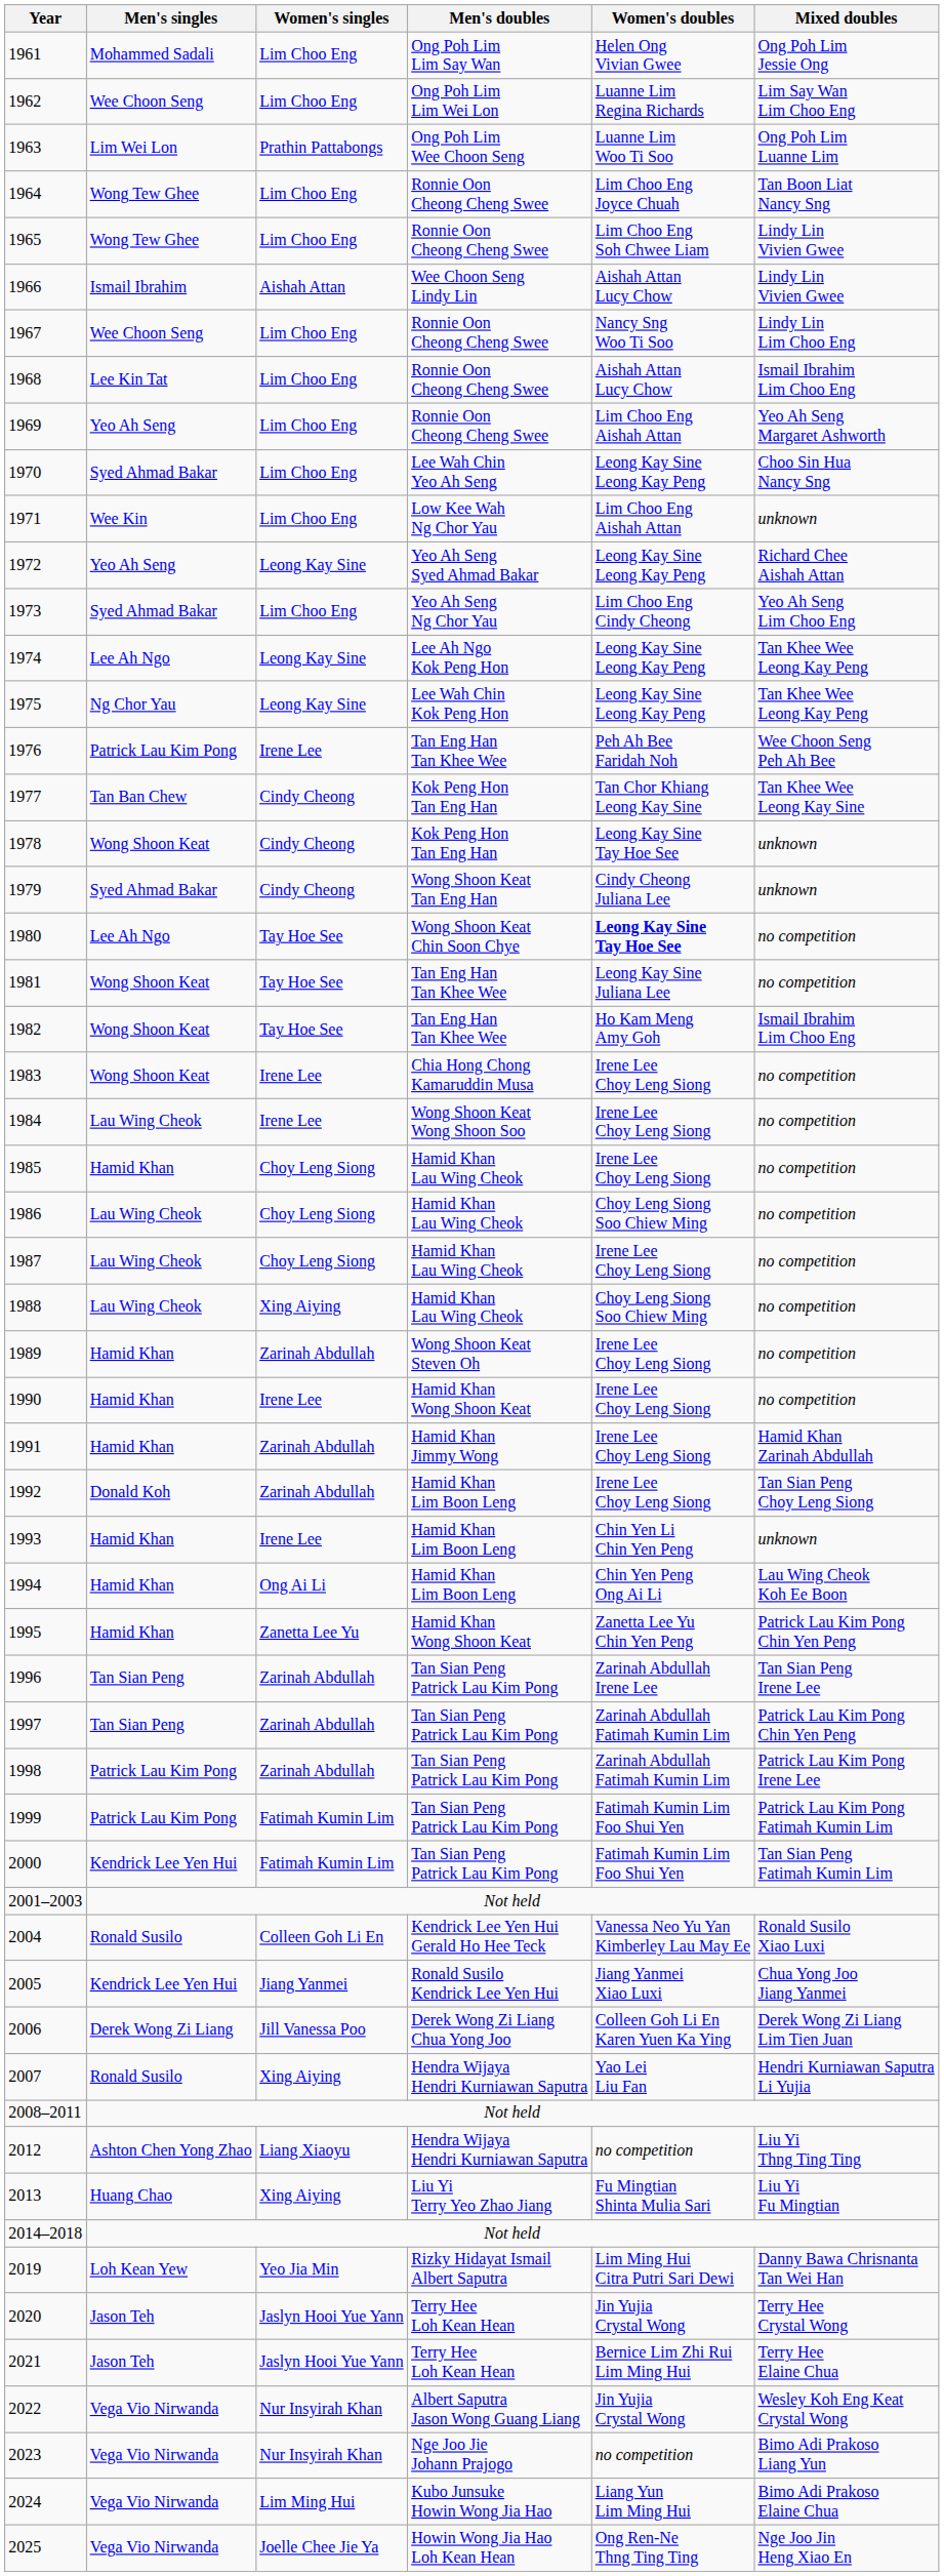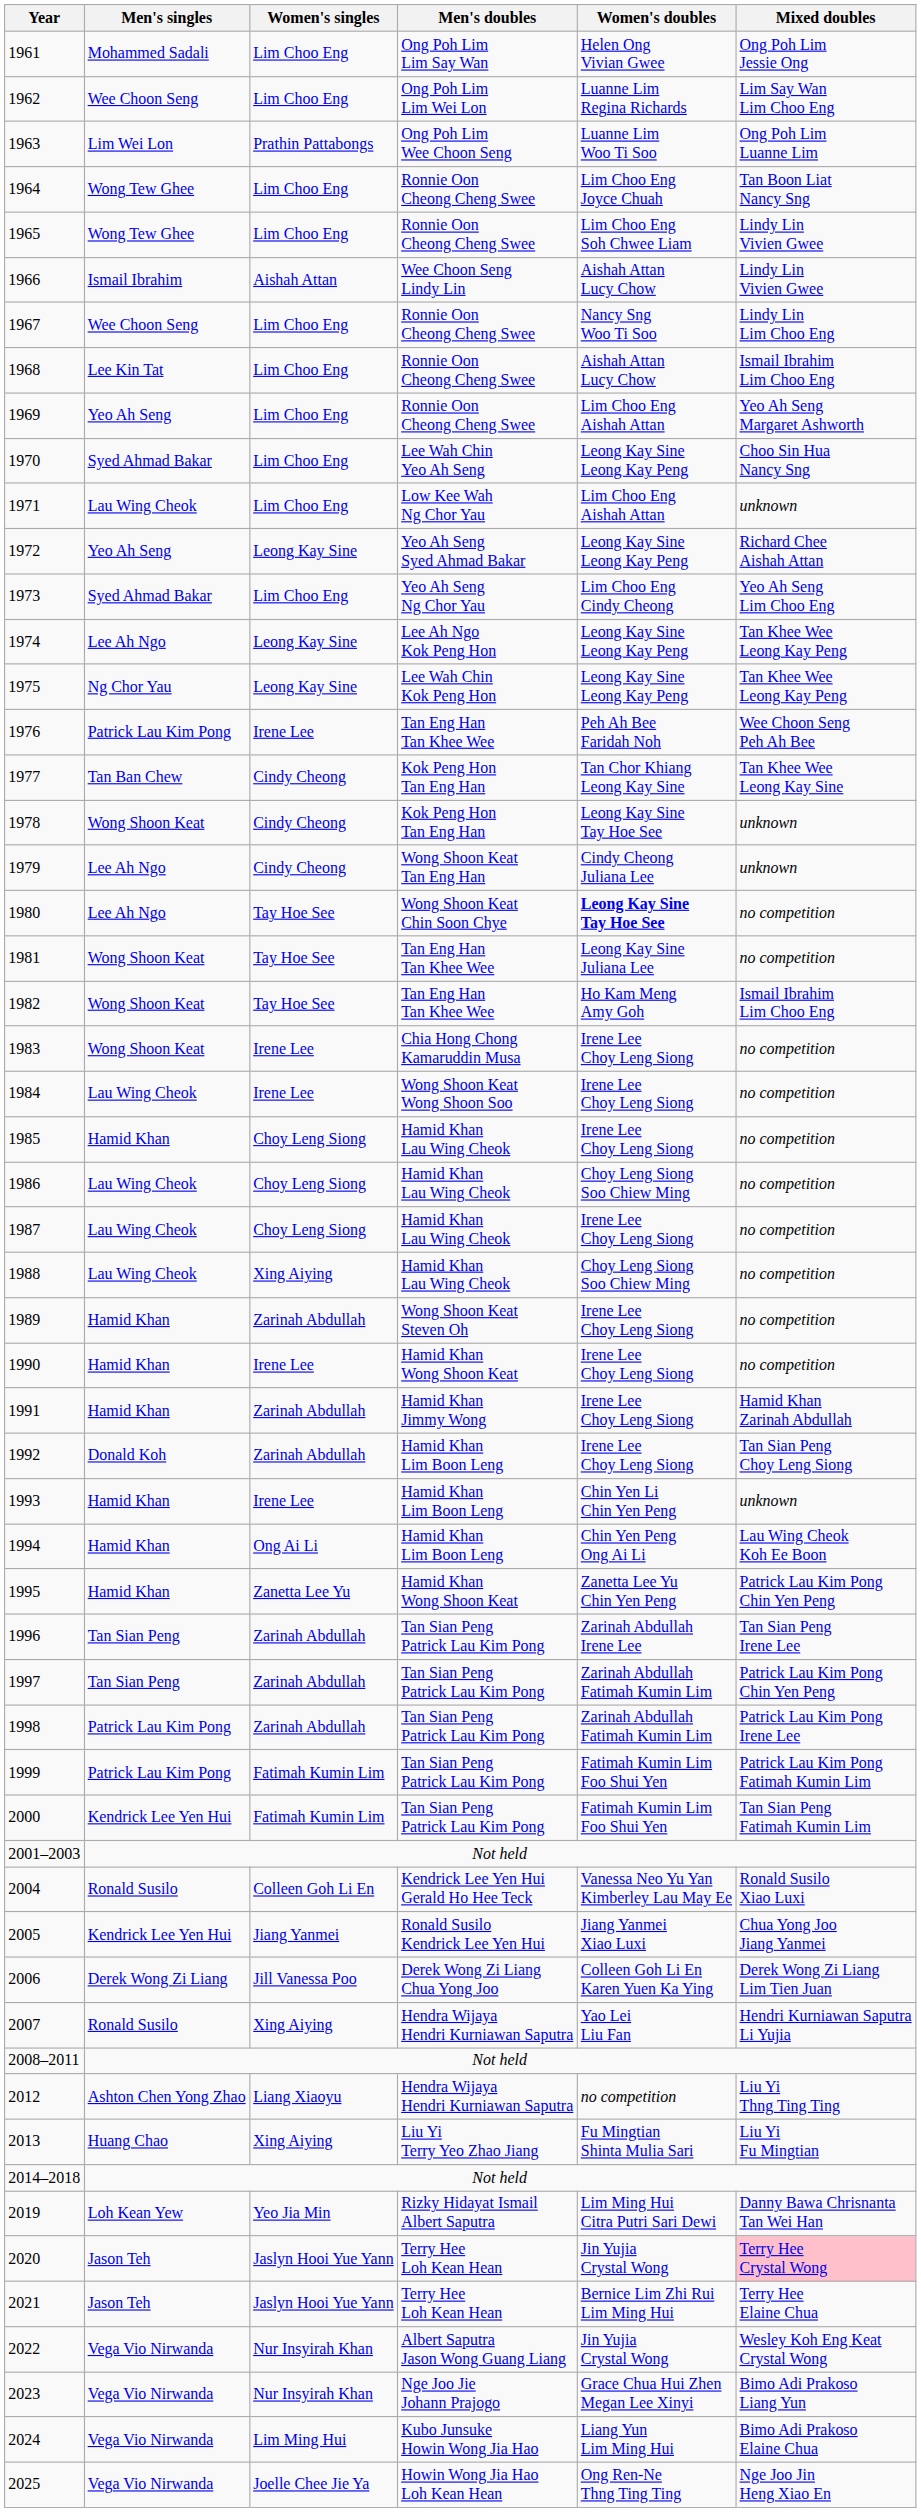1971 | Men's singles: Wee Kin -> Lau Wing Cheok
1979 | Men's singles: Syed Ahmad Bakar -> Lee Ah Ngo
2020 | Mixed doubles: no background -> pink background
2023 | Women's doubles: no competition -> Grace Chua Hui Zhen Megan Lee Xinyi
